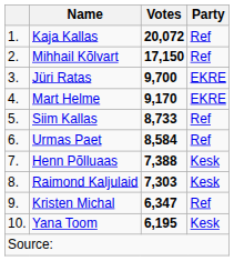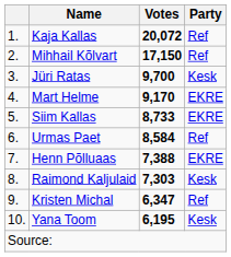Jüri Ratas | Party: EKRE -> Kesk
Siim Kallas | Party: Ref -> EKRE
Henn Põlluaas | Party: Kesk -> EKRE
